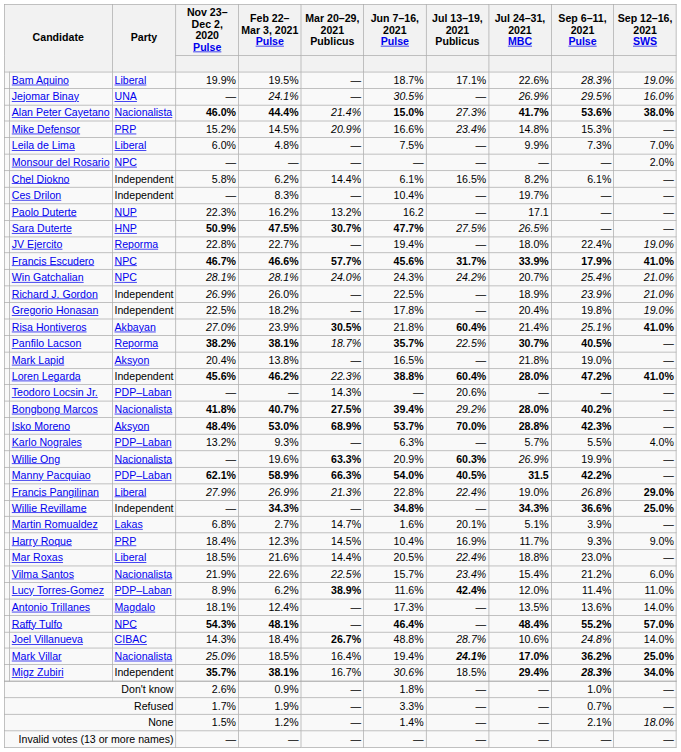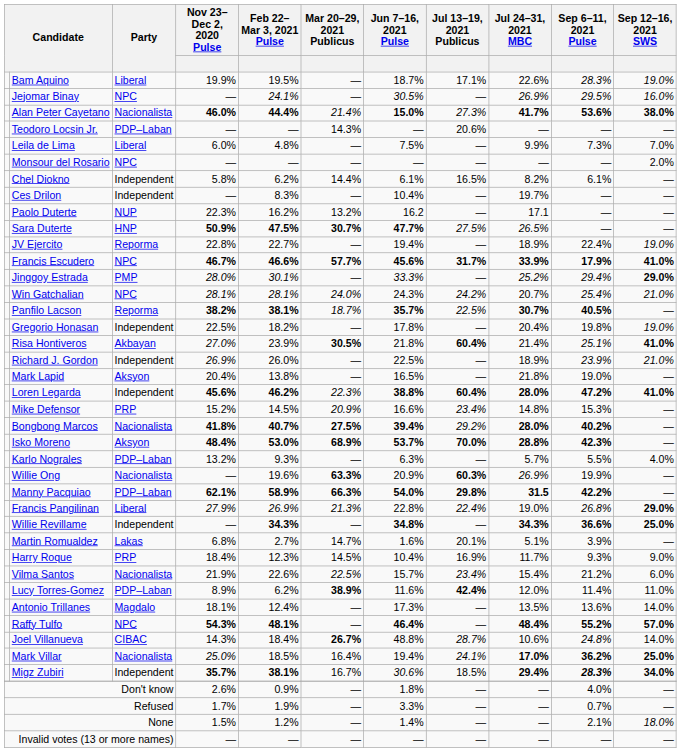Jejomar Binay | Party: UNA -> NPC
rows swapped: Mike Defensor <-> Teodoro Locsin Jr.
JV Ejercito | Jul 24–31, 2021 MBC: 18.0% -> 18.9%
+ row: Jinggoy Estrada | PMP | 28.0% | 30.1% | — | 33.3% | — | 25.2% | 29.4% | 29.0%
rows swapped: Richard J. Gordon <-> Panfilo Lacson
Manny Pacquiao | Jul 13–19, 2021 Publicus: 40.5% -> 29.8%
- row: Mar Roxas | Liberal | 18.5% | 21.6% | 14.4% | 20.5% | 22.4% | 18.8% | 23.0% | —
Mark Villar | Jul 13–19, 2021 Publicus: bold -> normal
Don't know | Sep 6–11, 2021 Pulse: 1.0% -> 4.0%
